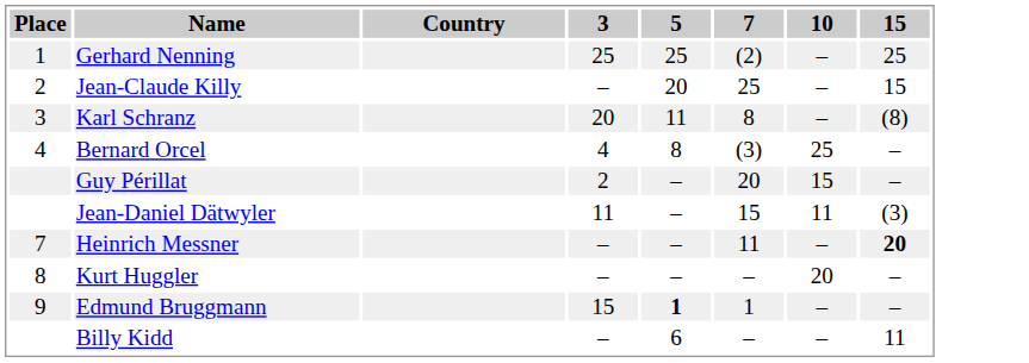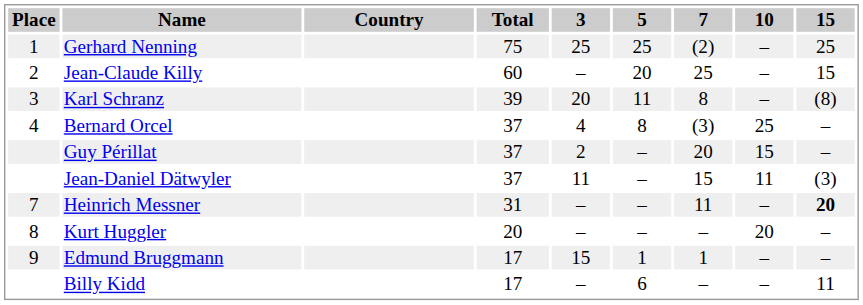+ column: Total | 75 | 60 | 39 | 37 | 37 | 37 | 31 | 20 | 17 | 17
Edmund Bruggmann | 5: bold -> normal
